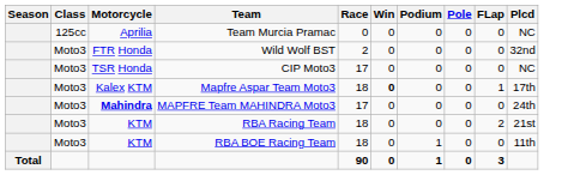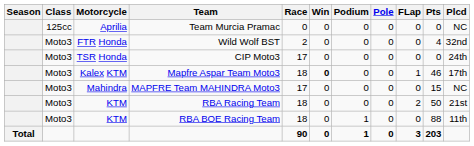+ column: Pts | 0 | 4 | 0 | 46 | 15 | 50 | 88 | 203
CIP Moto3 | Plcd: NC -> 24th
MAPFRE Team MAHINDRA Moto3 | Motorcycle: bold -> normal
MAPFRE Team MAHINDRA Moto3 | Plcd: 24th -> NC
